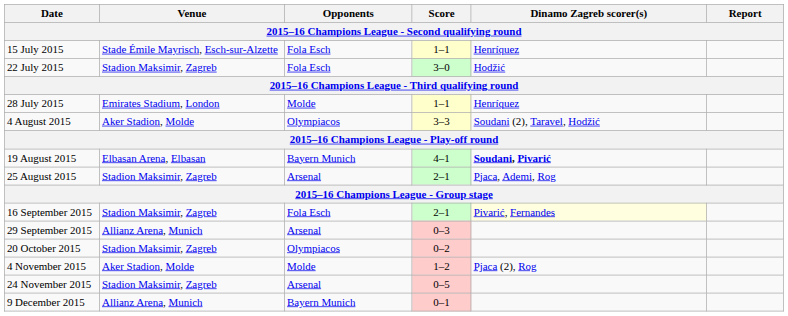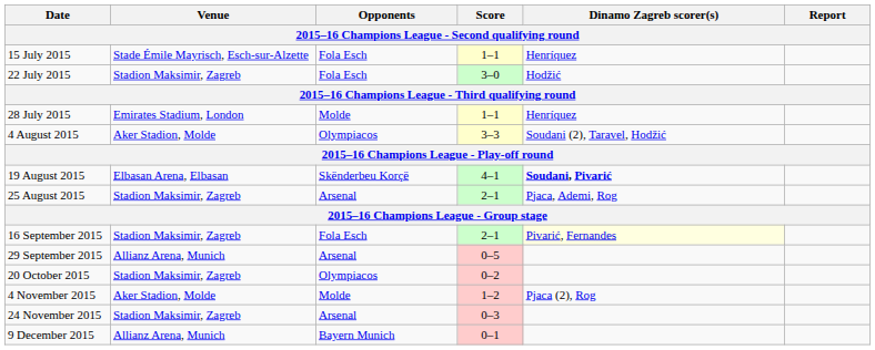19 August 2015 | Opponents: Bayern Munich -> Skënderbeu Korçë
29 September 2015 | Score: 0–3 -> 0–5
24 November 2015 | Score: 0–5 -> 0–3
